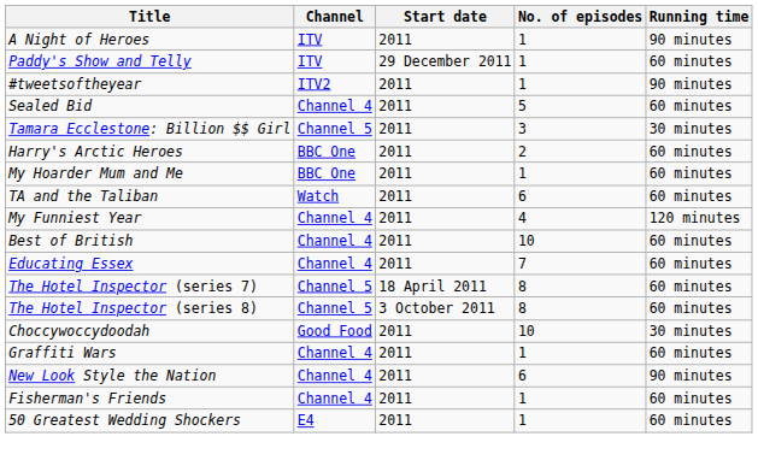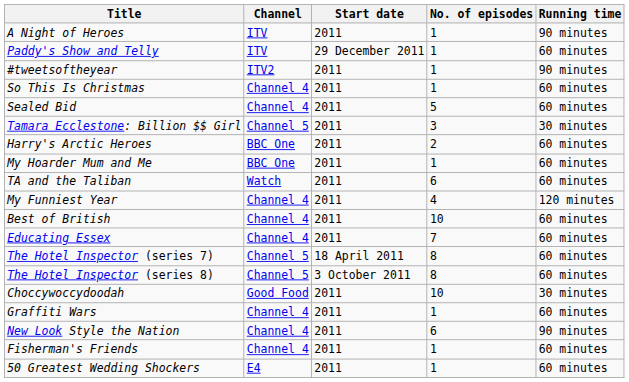+ row: So This Is Christmas | Channel 4 | 2011 | 1 | 60 minutes
